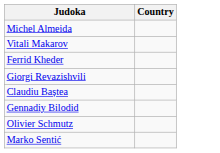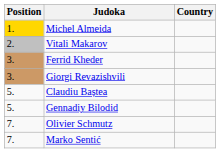+ column: Position | 1. | 2. | 3. | 3. | 5. | 5. | 7. | 7.
